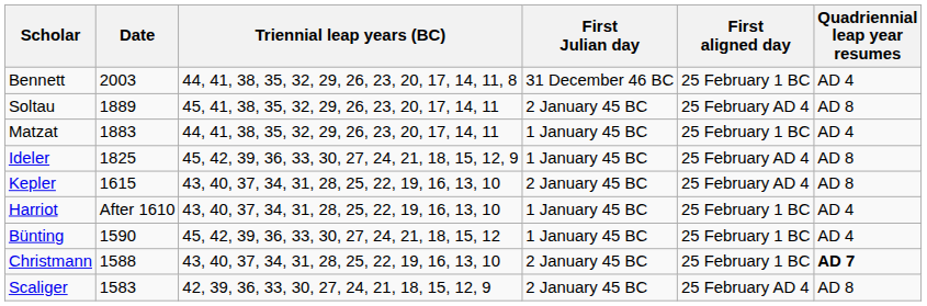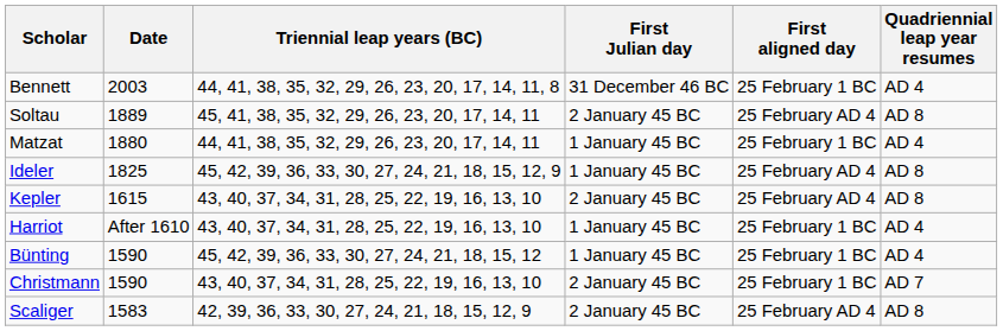Matzat | Date: 1883 -> 1880
Christmann | Date: 1588 -> 1590
Christmann | Quadriennial leap year resumes: bold -> normal
